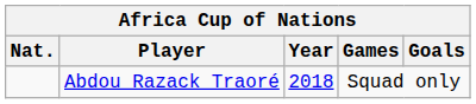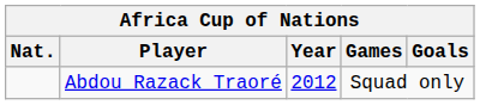Abdou Razack Traoré | Year: 2018 -> 2012
